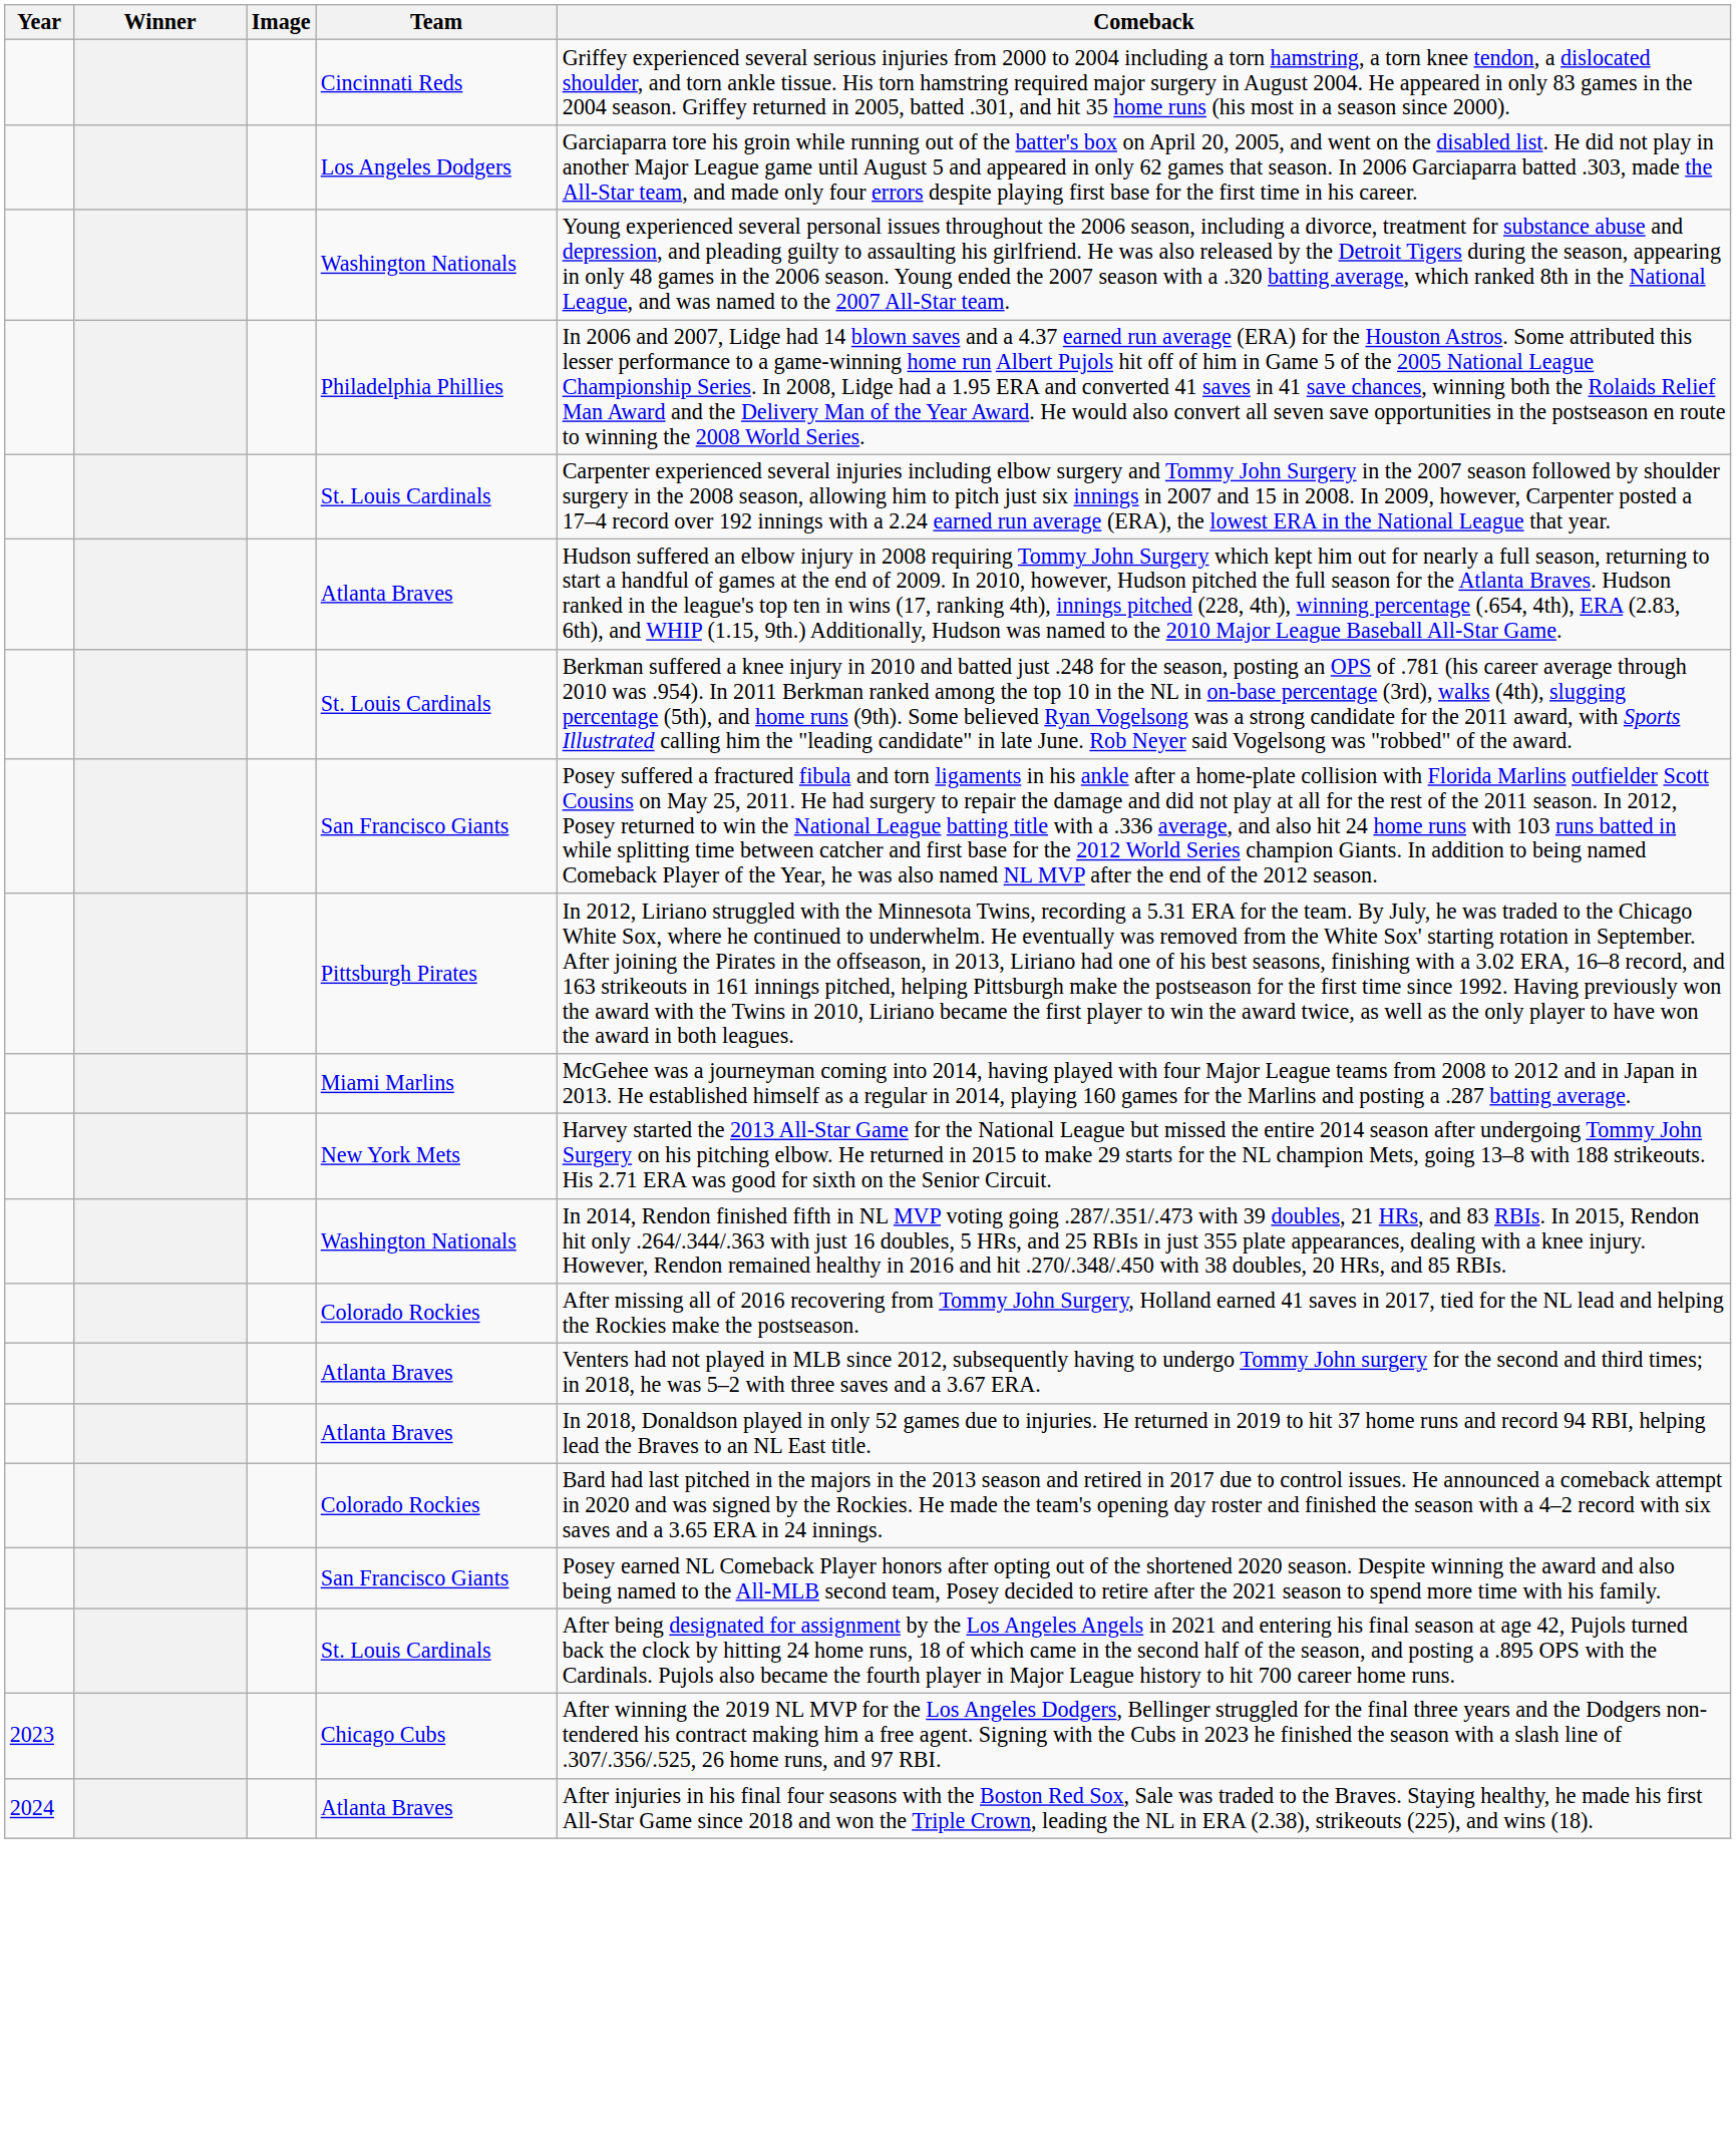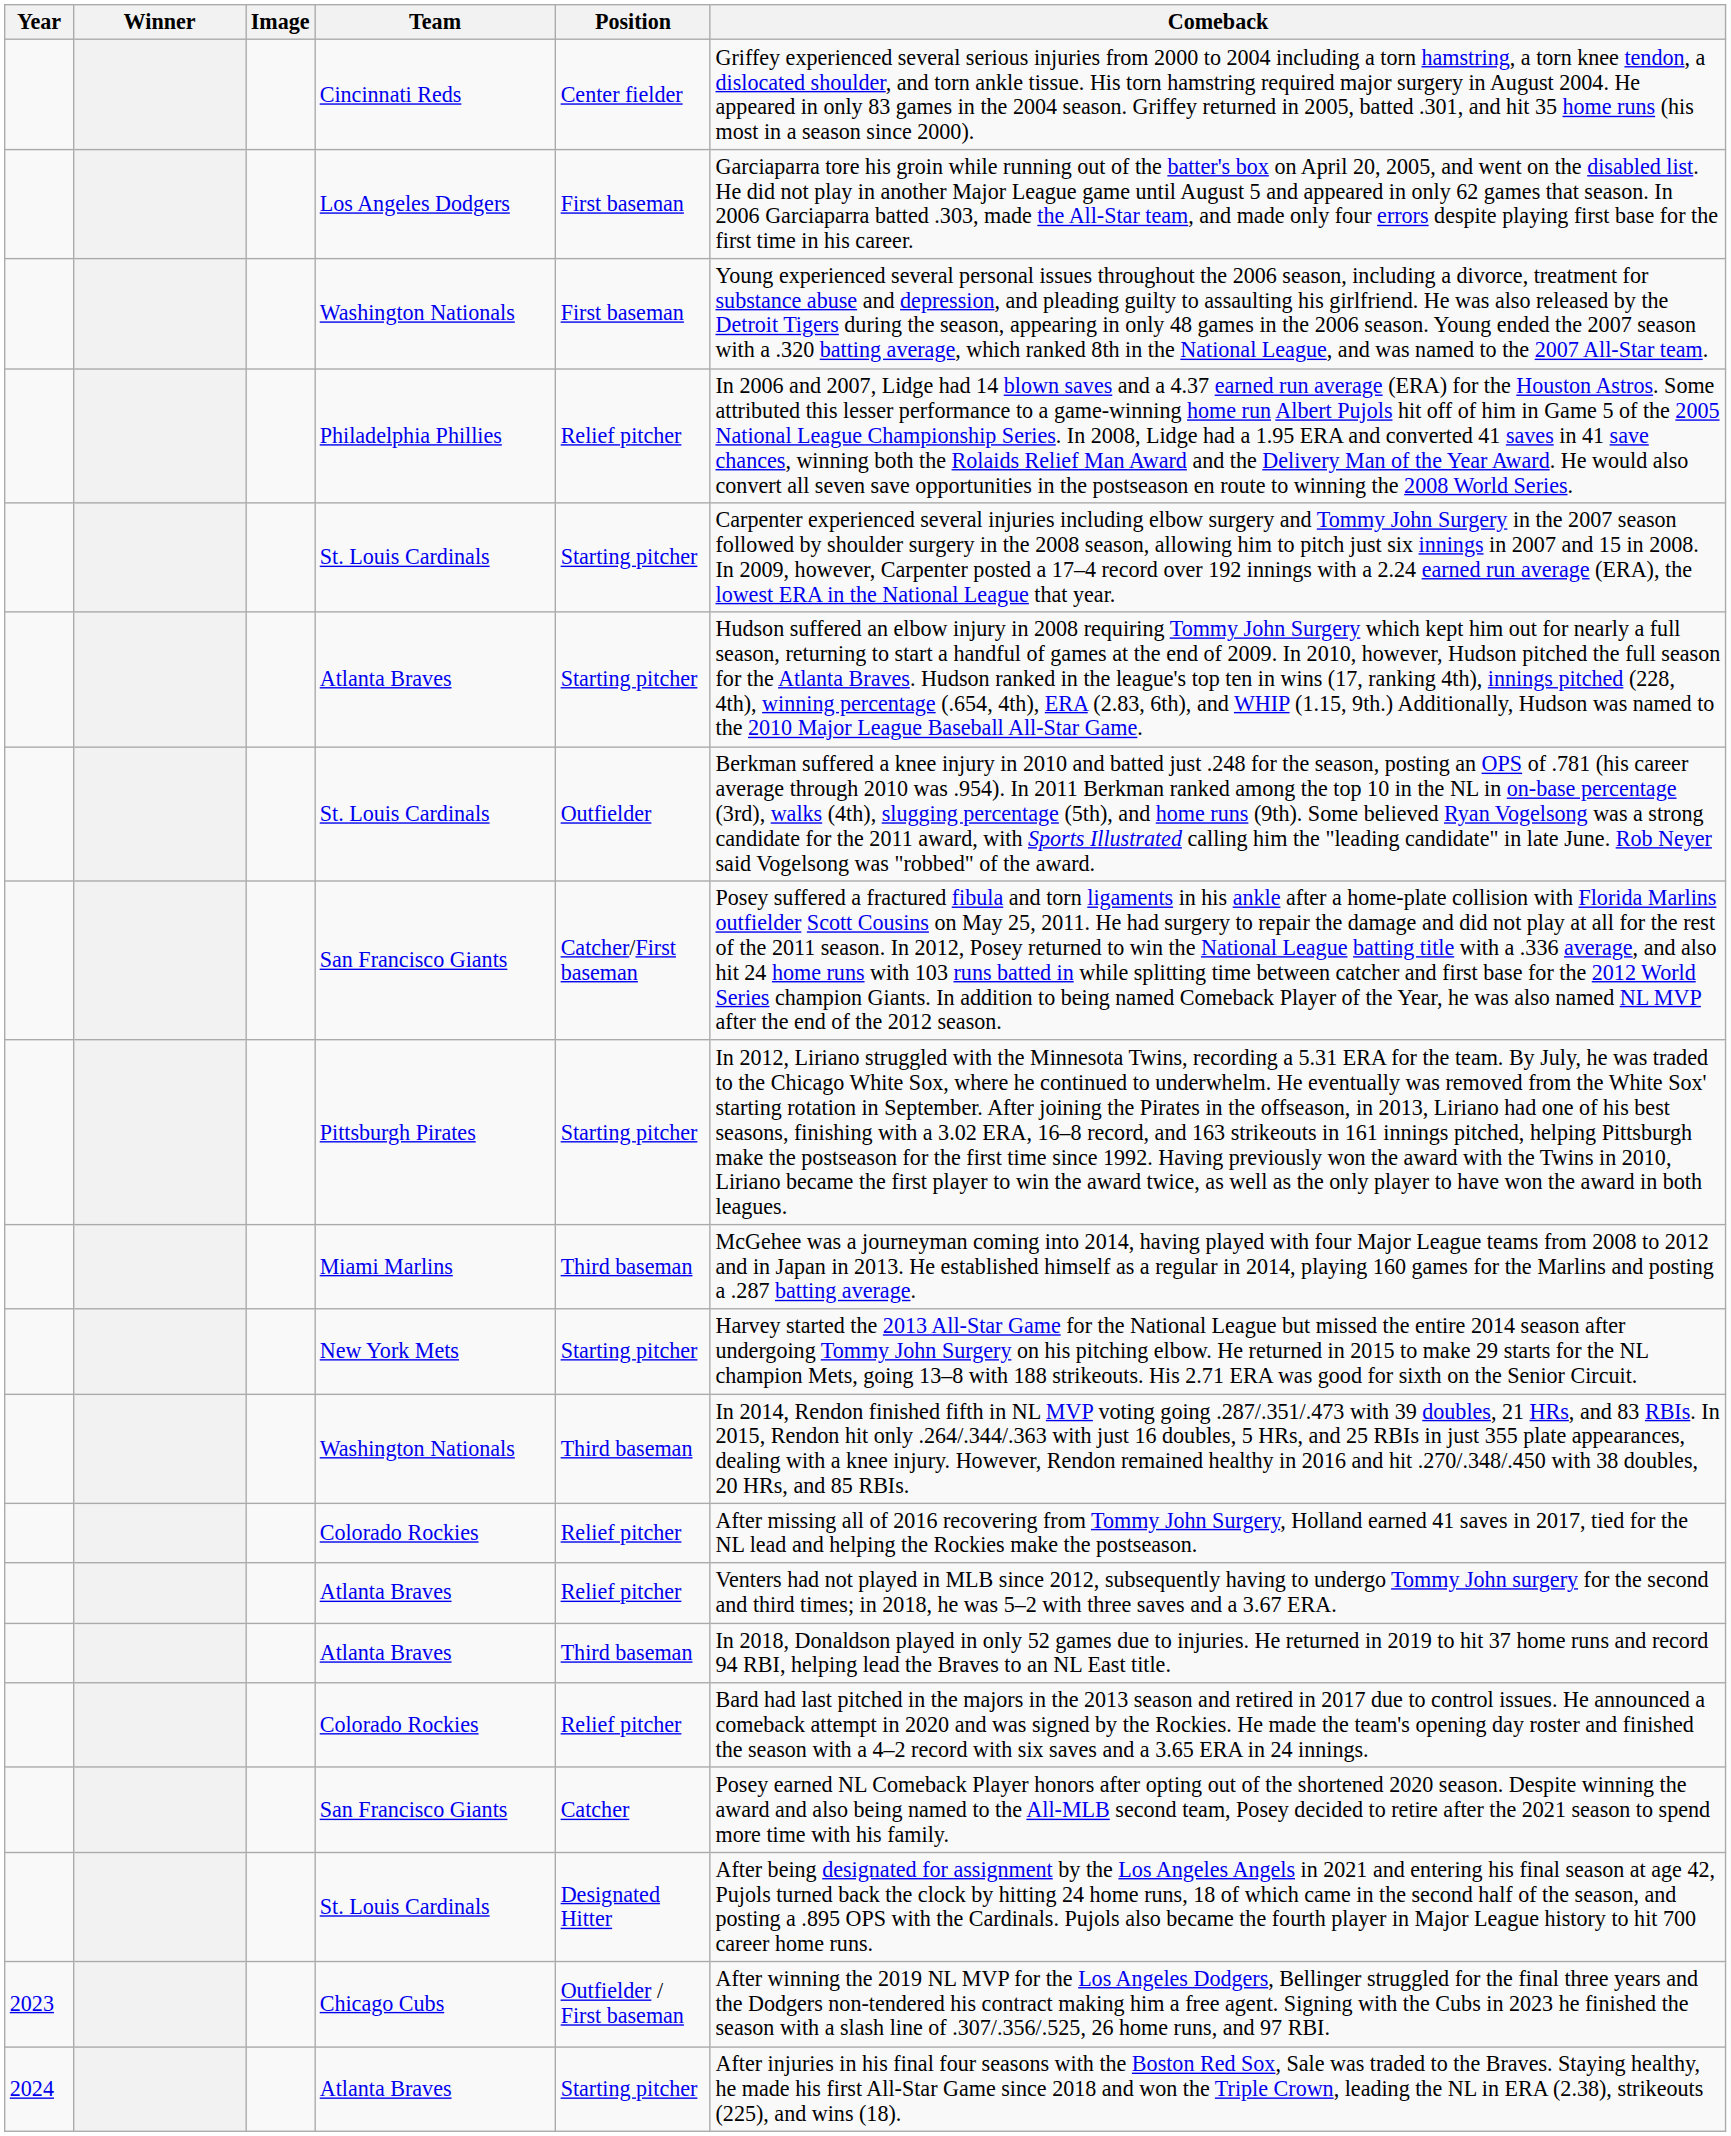+ column: Position | Center fielder | First baseman | First baseman | Relief pitcher | Starting pitcher | Starting pitcher | Outfielder | Catcher/First baseman | Starting pitcher | Third baseman | Starting pitcher | Third baseman | Relief pitcher | Relief pitcher | Third baseman | Relief pitcher | Catcher | Designated Hitter | Outfielder / First baseman | Starting pitcher
